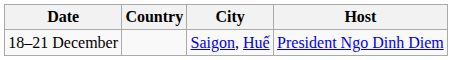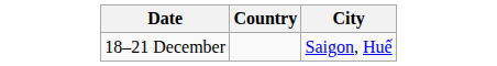- column: Host | President Ngo Dinh Diem
